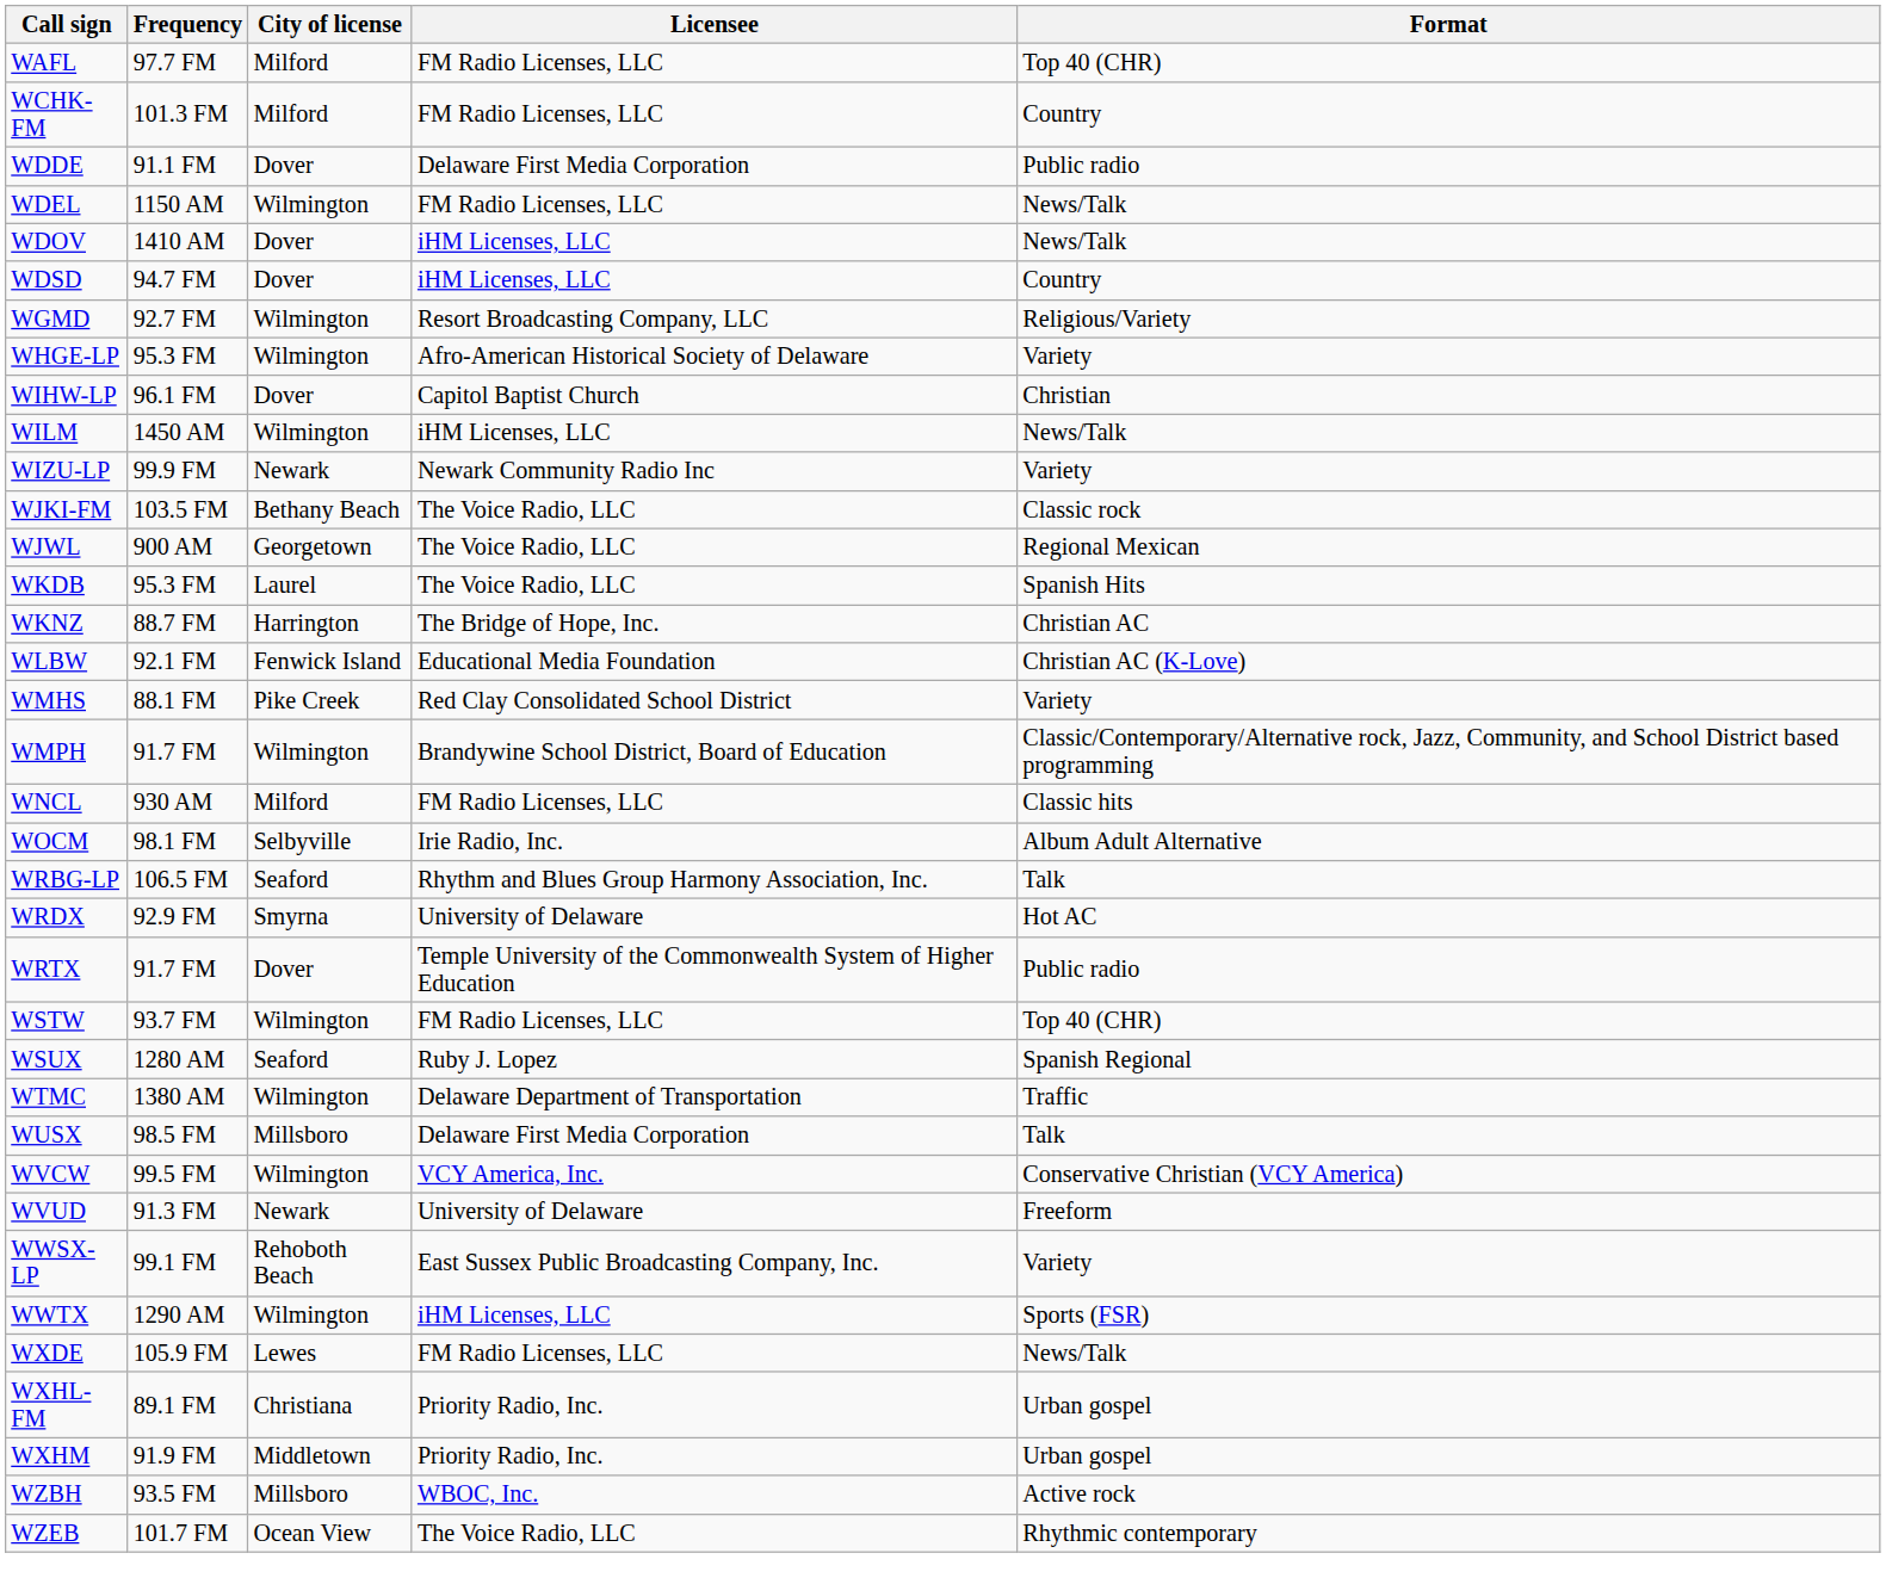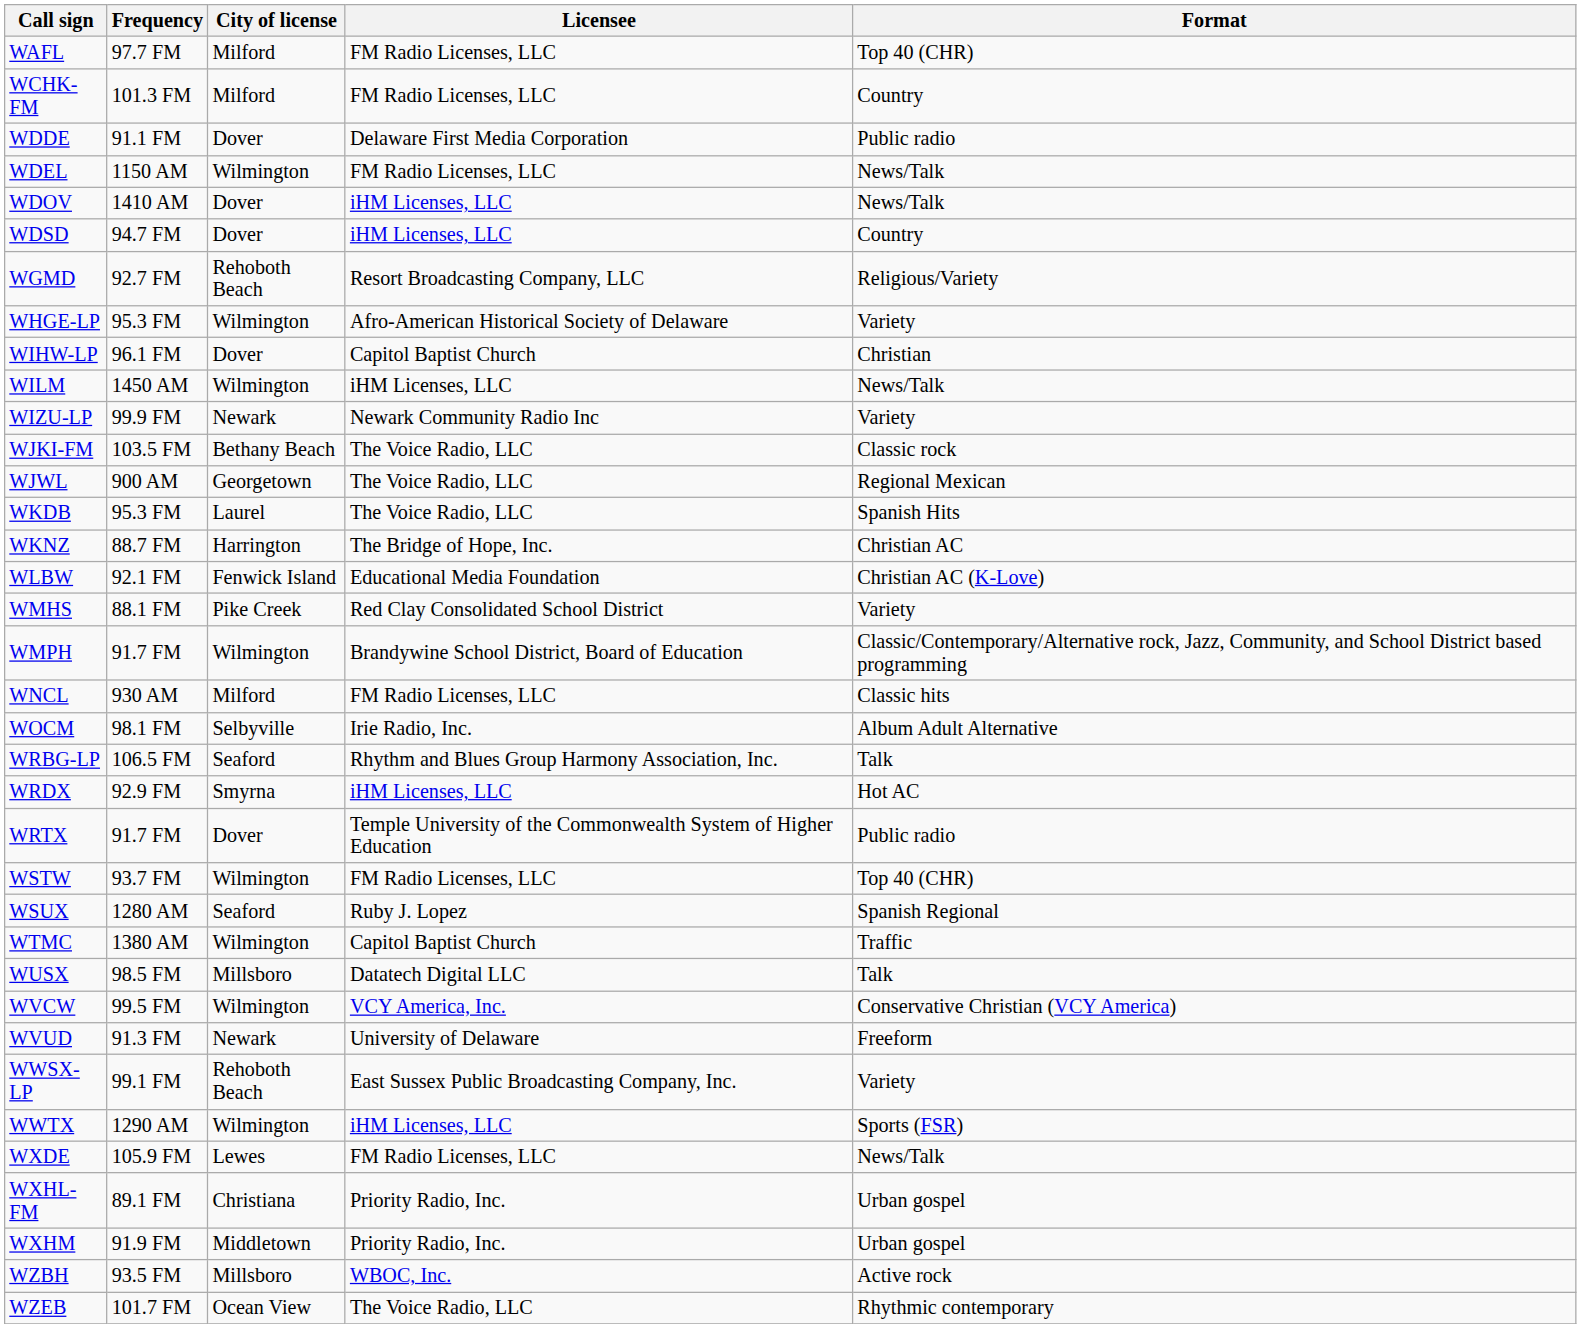WGMD | City of license: Wilmington -> Rehoboth Beach
WRDX | Licensee: University of Delaware -> iHM Licenses, LLC
WTMC | Licensee: Delaware Department of Transportation -> Capitol Baptist Church
WUSX | Licensee: Delaware First Media Corporation -> Datatech Digital LLC
